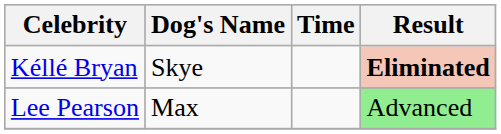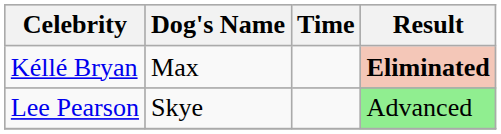Kéllé Bryan | Dog's Name: Skye -> Max
Lee Pearson | Dog's Name: Max -> Skye
